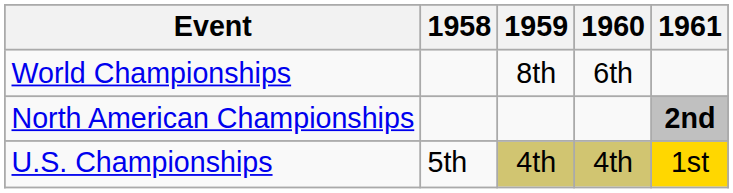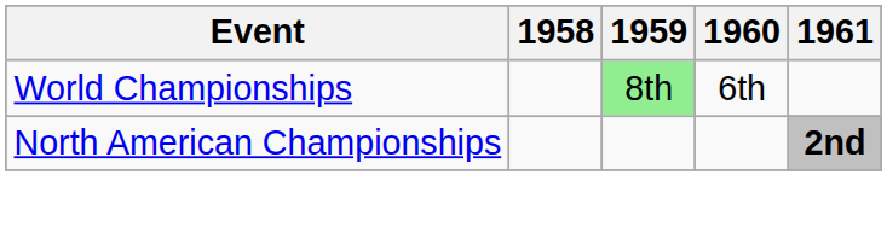World Championships | 1959: no background -> lightgreen background
- row: U.S. Championships | 5th | 4th | 4th | 1st
